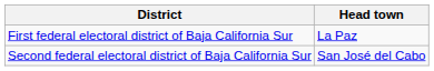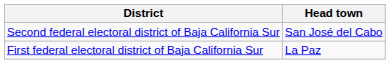rows swapped: First federal electoral district of Baja California Sur <-> Second federal electoral district of Baja California Sur
